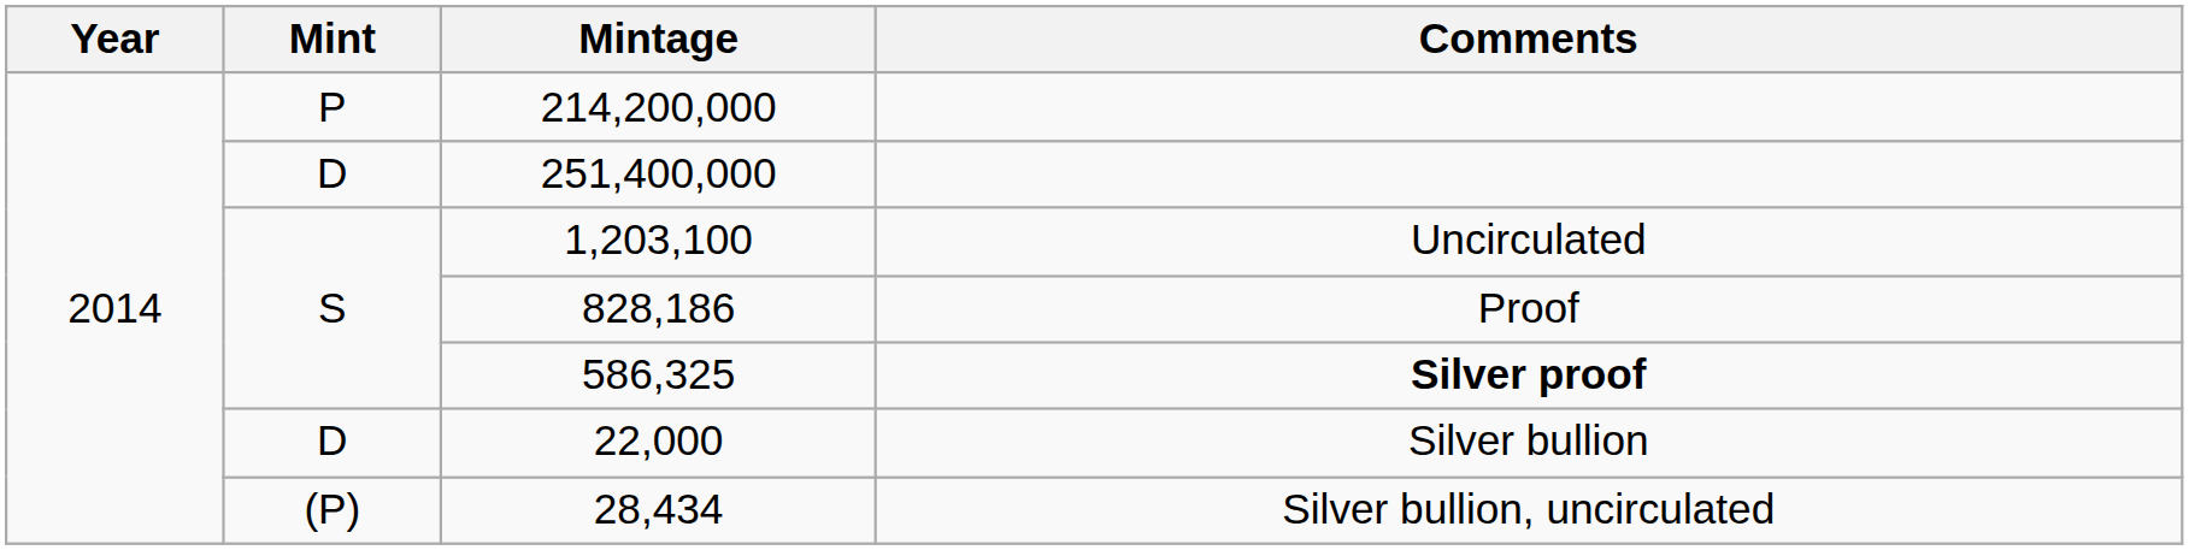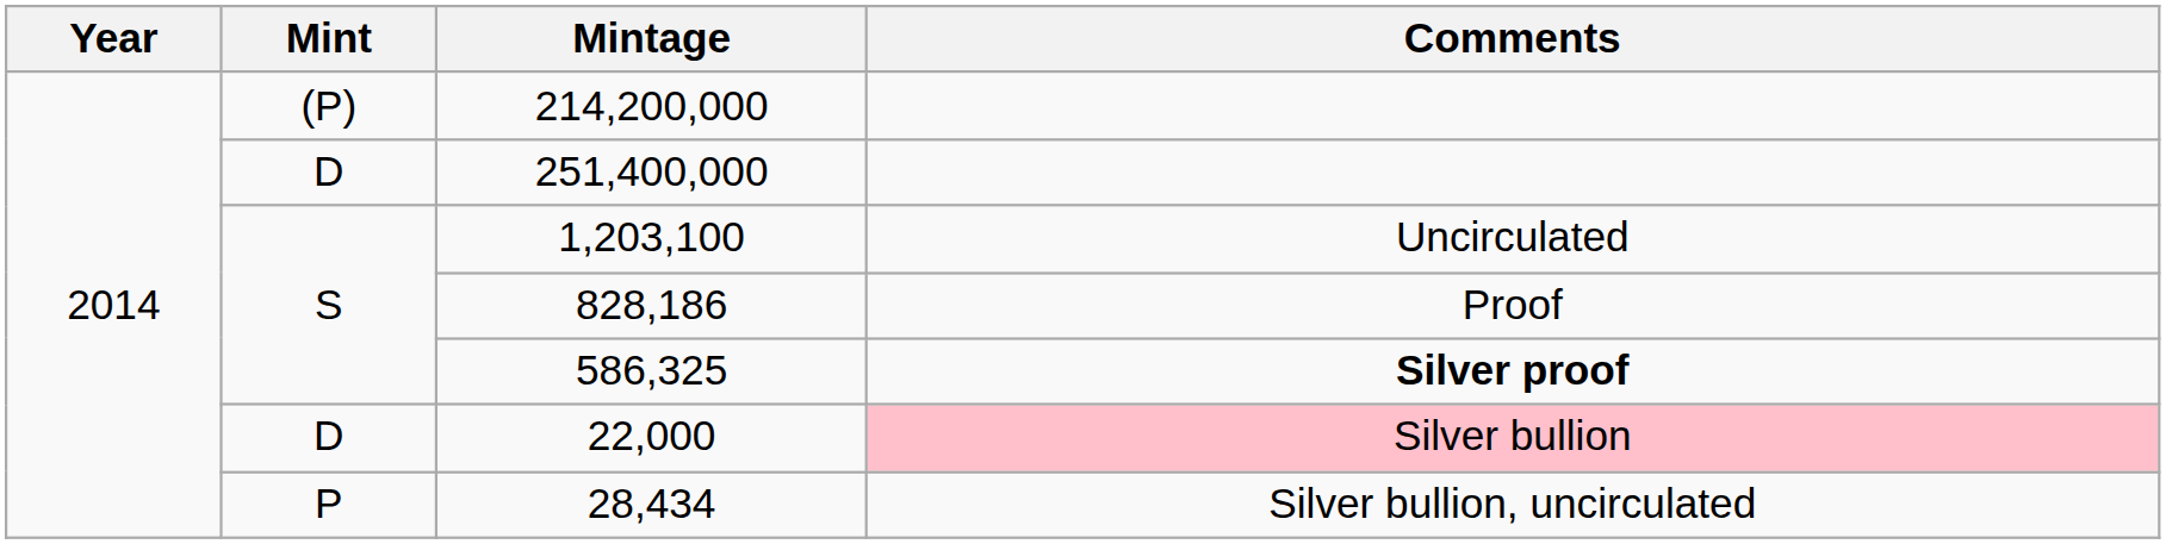214,200,000 | Mint: P -> (P)
22,000 | Comments: no background -> pink background
28,434 | Mint: (P) -> P
